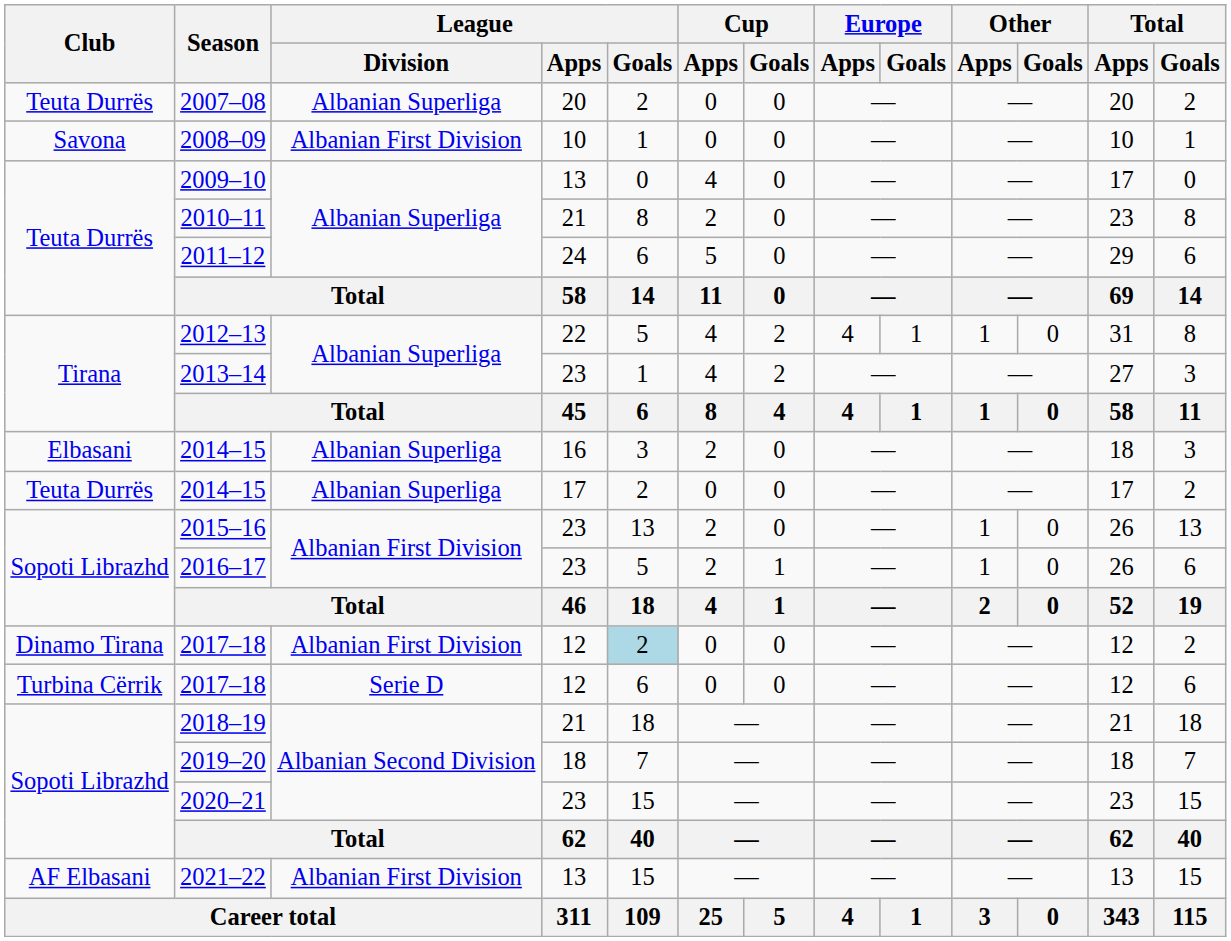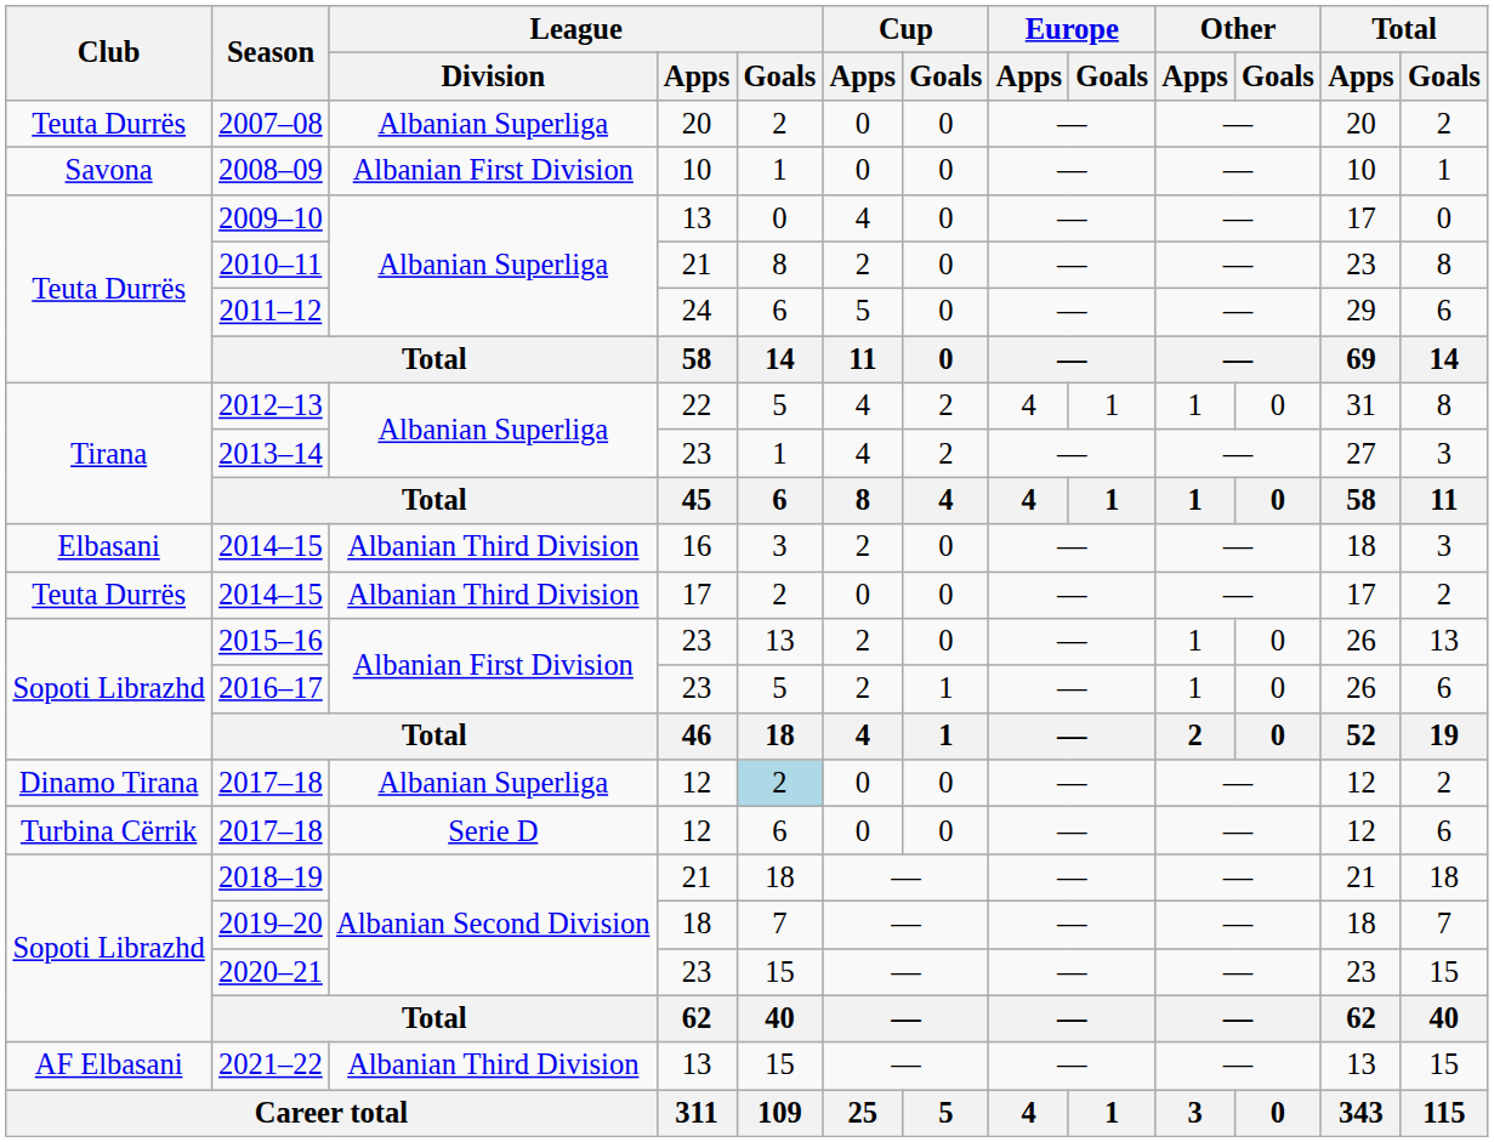Elbasani / 2014–15 | League / Division: Albanian Superliga -> Albanian Third Division
Teuta Durrës / 2014–15 | League / Division: Albanian Superliga -> Albanian Third Division
Dinamo Tirana / 2017–18 | League / Division: Albanian First Division -> Albanian Superliga
2021–22 | League / Division: Albanian First Division -> Albanian Third Division
